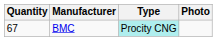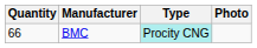BMC | Quantity: 67 -> 66
